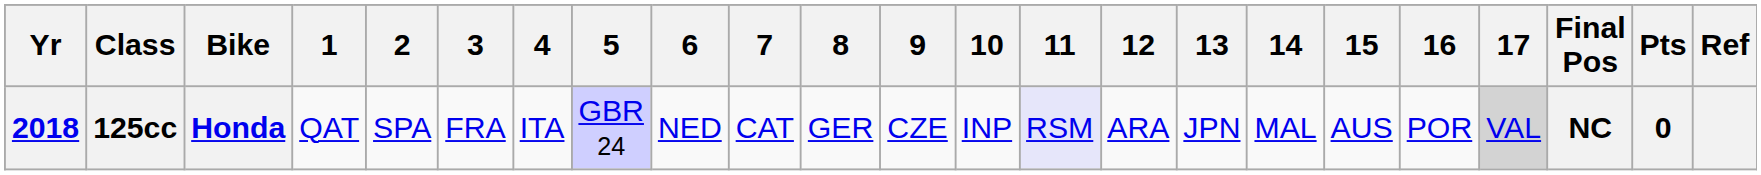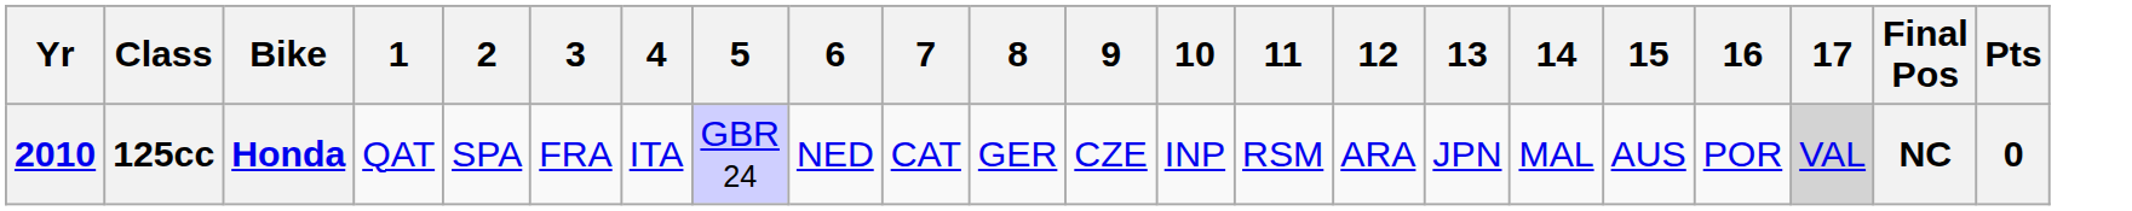- column: Ref
125cc | Yr: 2018 -> 2010
125cc | 11: lavender background -> no background
